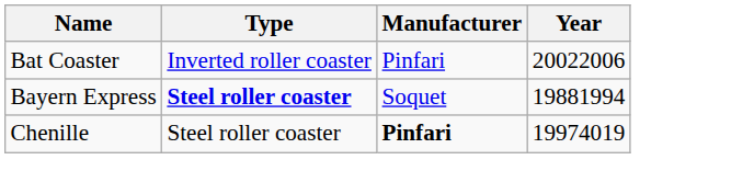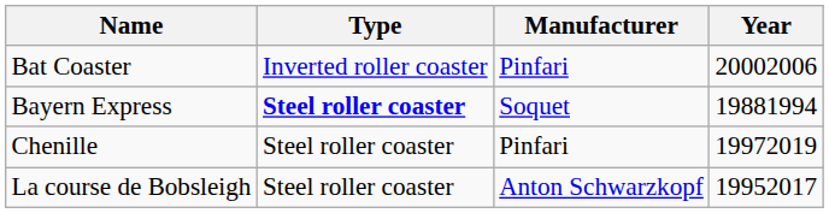Bat Coaster | Year: 20022006 -> 20002006
Chenille | Manufacturer: bold -> normal
Chenille | Year: 19974019 -> 19972019
+ row: La course de Bobsleigh | Steel roller coaster | Anton Schwarzkopf | 19952017
